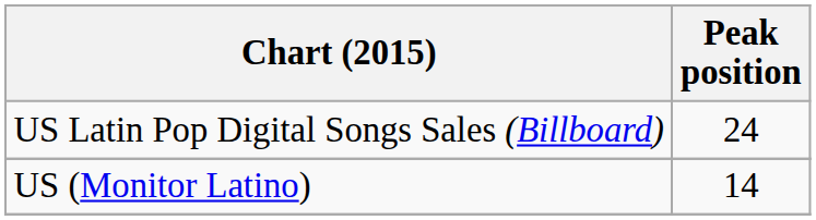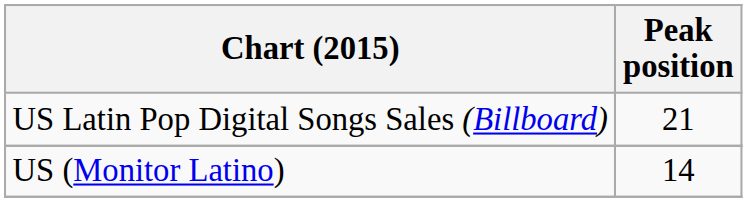US Latin Pop Digital Songs Sales (Billboard) | Peak position: 24 -> 21
